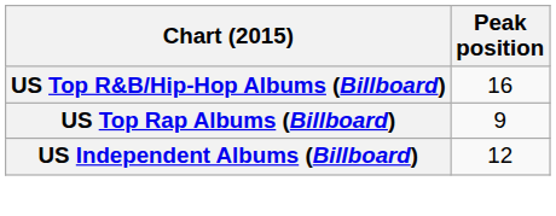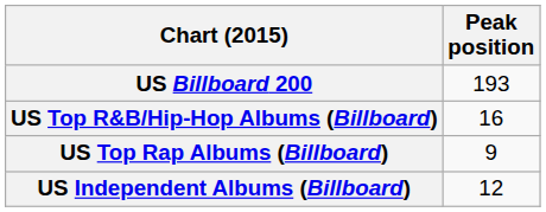+ row: US Billboard 200 | 193
